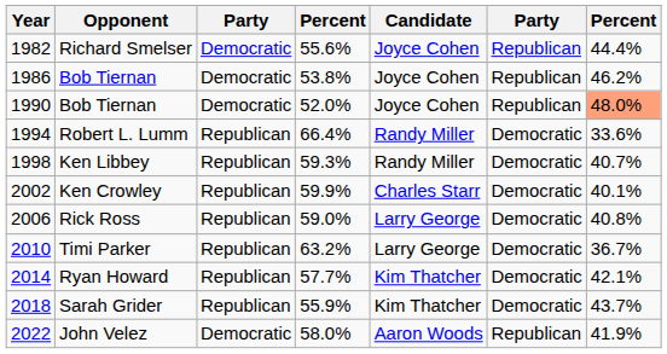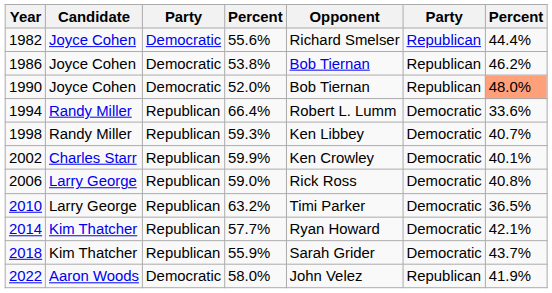columns swapped: Candidate <-> Opponent
2010 | column 7: 36.7% -> 36.5%
